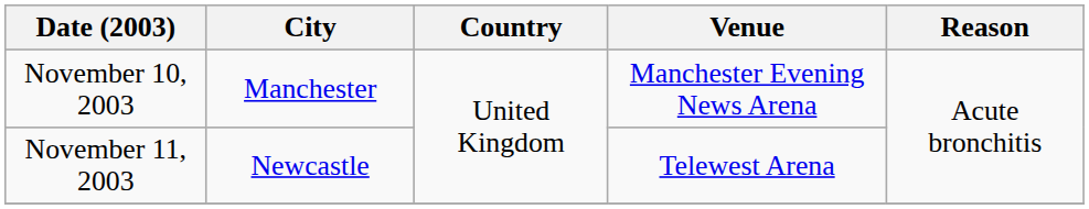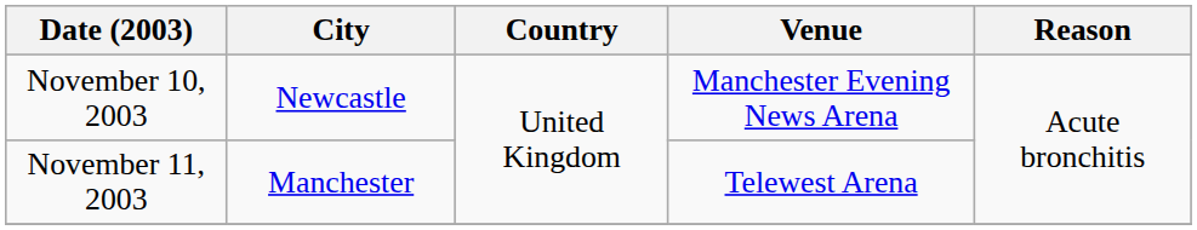November 10, 2003 | City: Manchester -> Newcastle
November 11, 2003 | City: Newcastle -> Manchester
